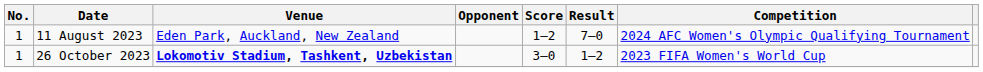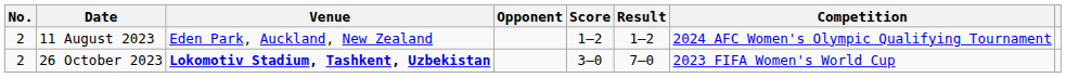11 August 2023 | No.: 1 -> 2
11 August 2023 | Result: 7–0 -> 1–2
26 October 2023 | No.: 1 -> 2
26 October 2023 | Result: 1–2 -> 7–0
